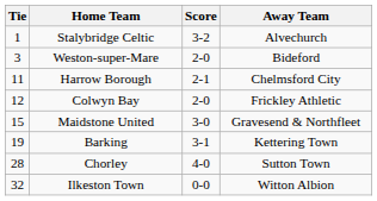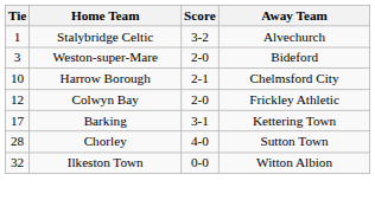Harrow Borough | Tie: 11 -> 10
- row: 15 | Maidstone United | 3-0 | Gravesend & Northfleet
Barking | Tie: 19 -> 17
